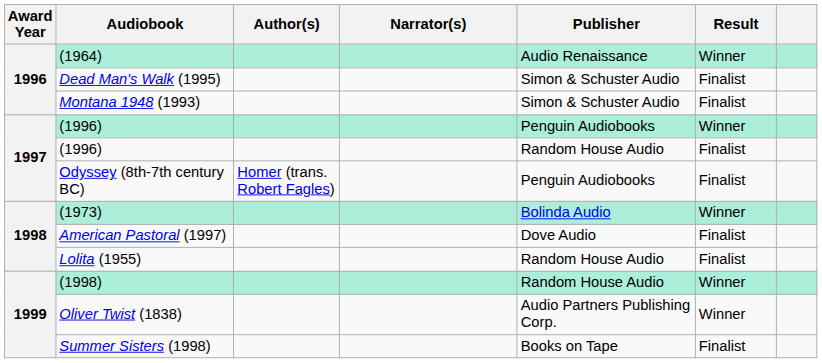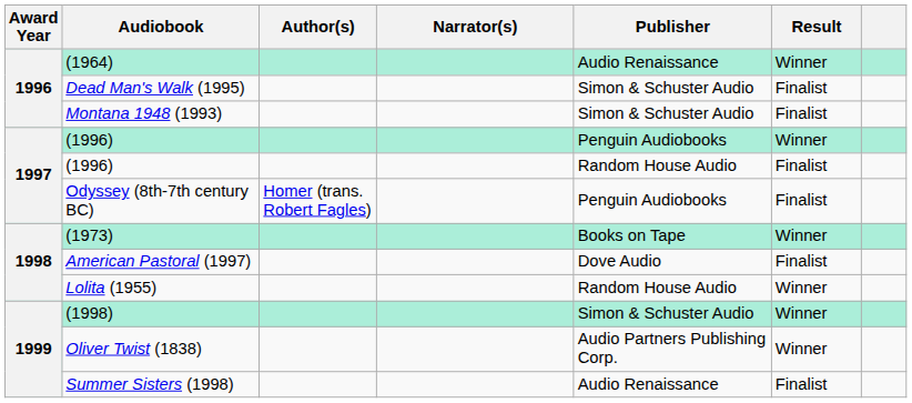(1973) | Publisher: Bolinda Audio -> Books on Tape
Lolita (1955) | Result: Finalist -> Winner
(1998) | Publisher: Random House Audio -> Simon & Schuster Audio
Summer Sisters (1998) | Publisher: Books on Tape -> Audio Renaissance
